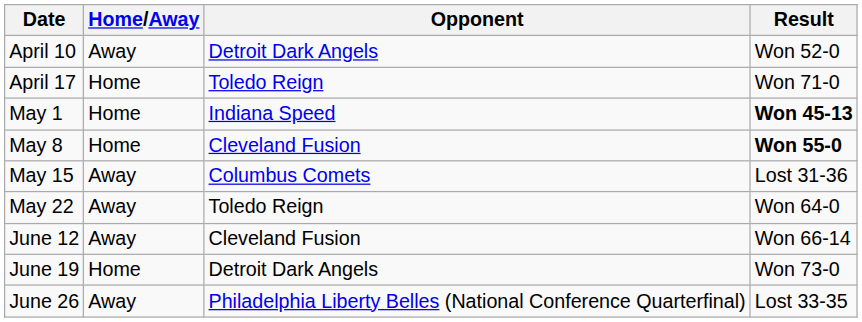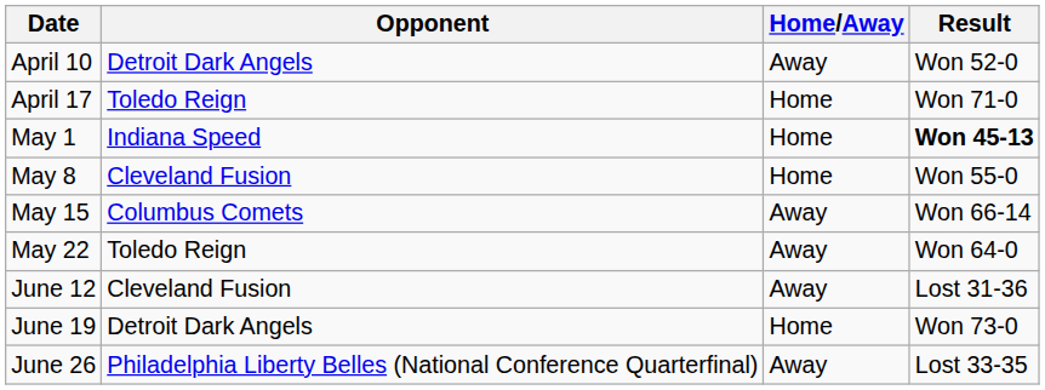columns swapped: Opponent <-> Home/Away
May 8 | Result: bold -> normal
May 15 | Result: Lost 31-36 -> Won 66-14
June 12 | Result: Won 66-14 -> Lost 31-36
